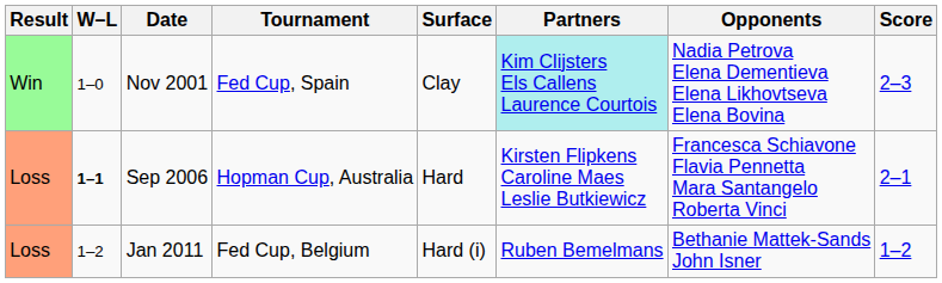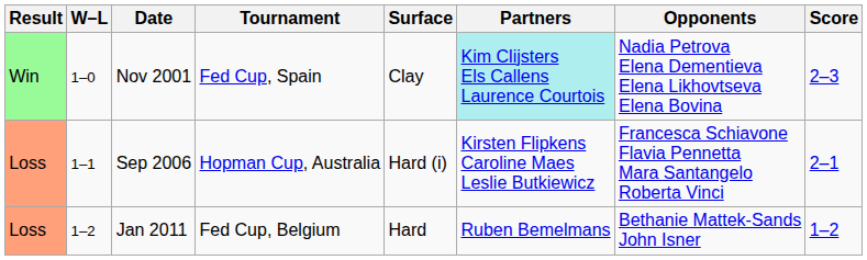Sep 2006 | W–L: bold -> normal
Sep 2006 | Surface: Hard -> Hard (i)
Jan 2011 | Surface: Hard (i) -> Hard
